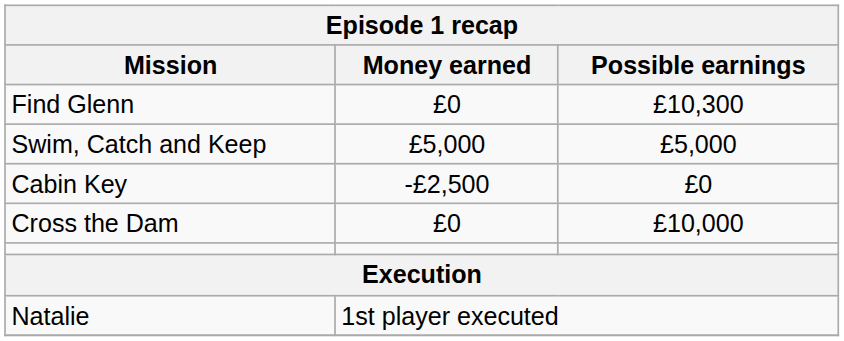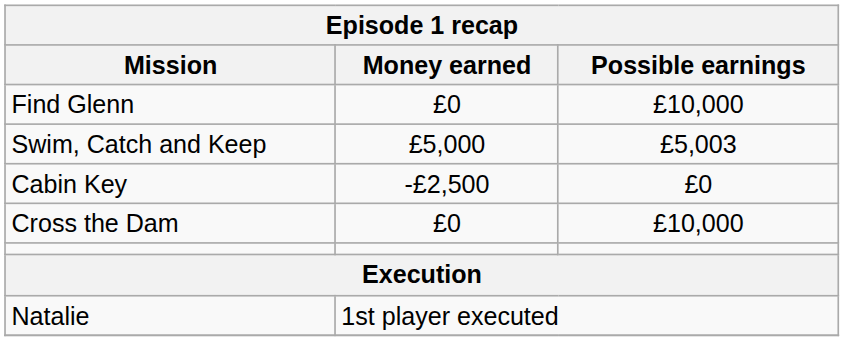Find Glenn | Possible earnings: £10,300 -> £10,000
Swim, Catch and Keep | Possible earnings: £5,000 -> £5,003
